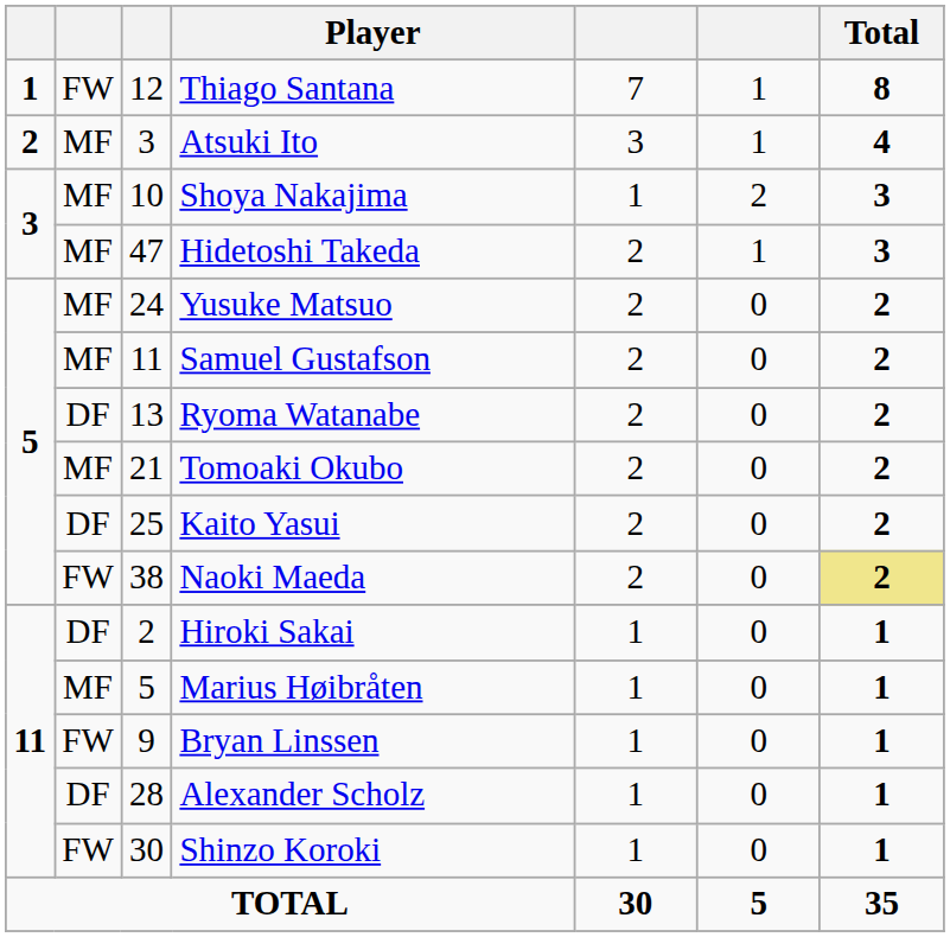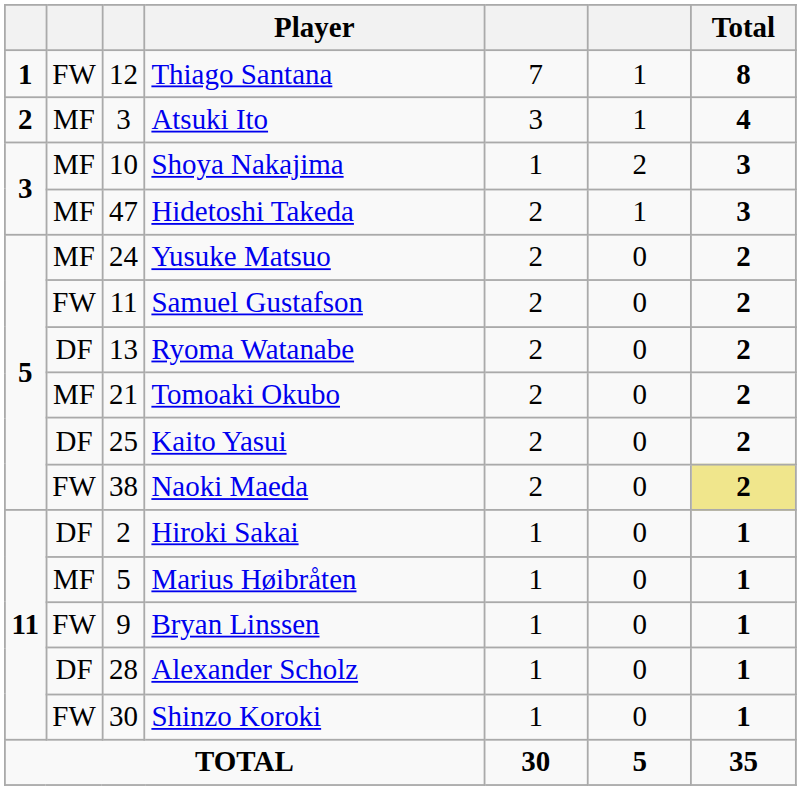Samuel Gustafson | column 2: MF -> FW
